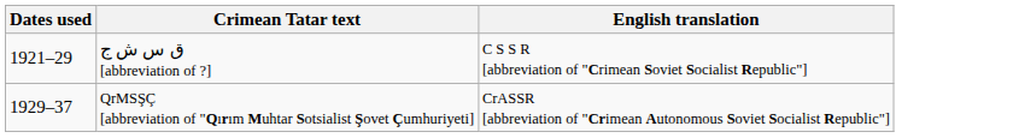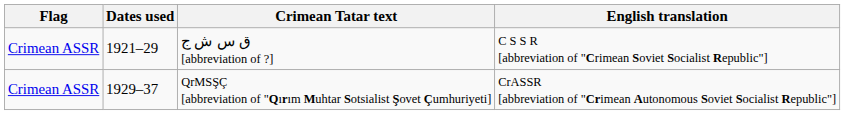+ column: Flag | Crimean ASSR | Crimean ASSR
